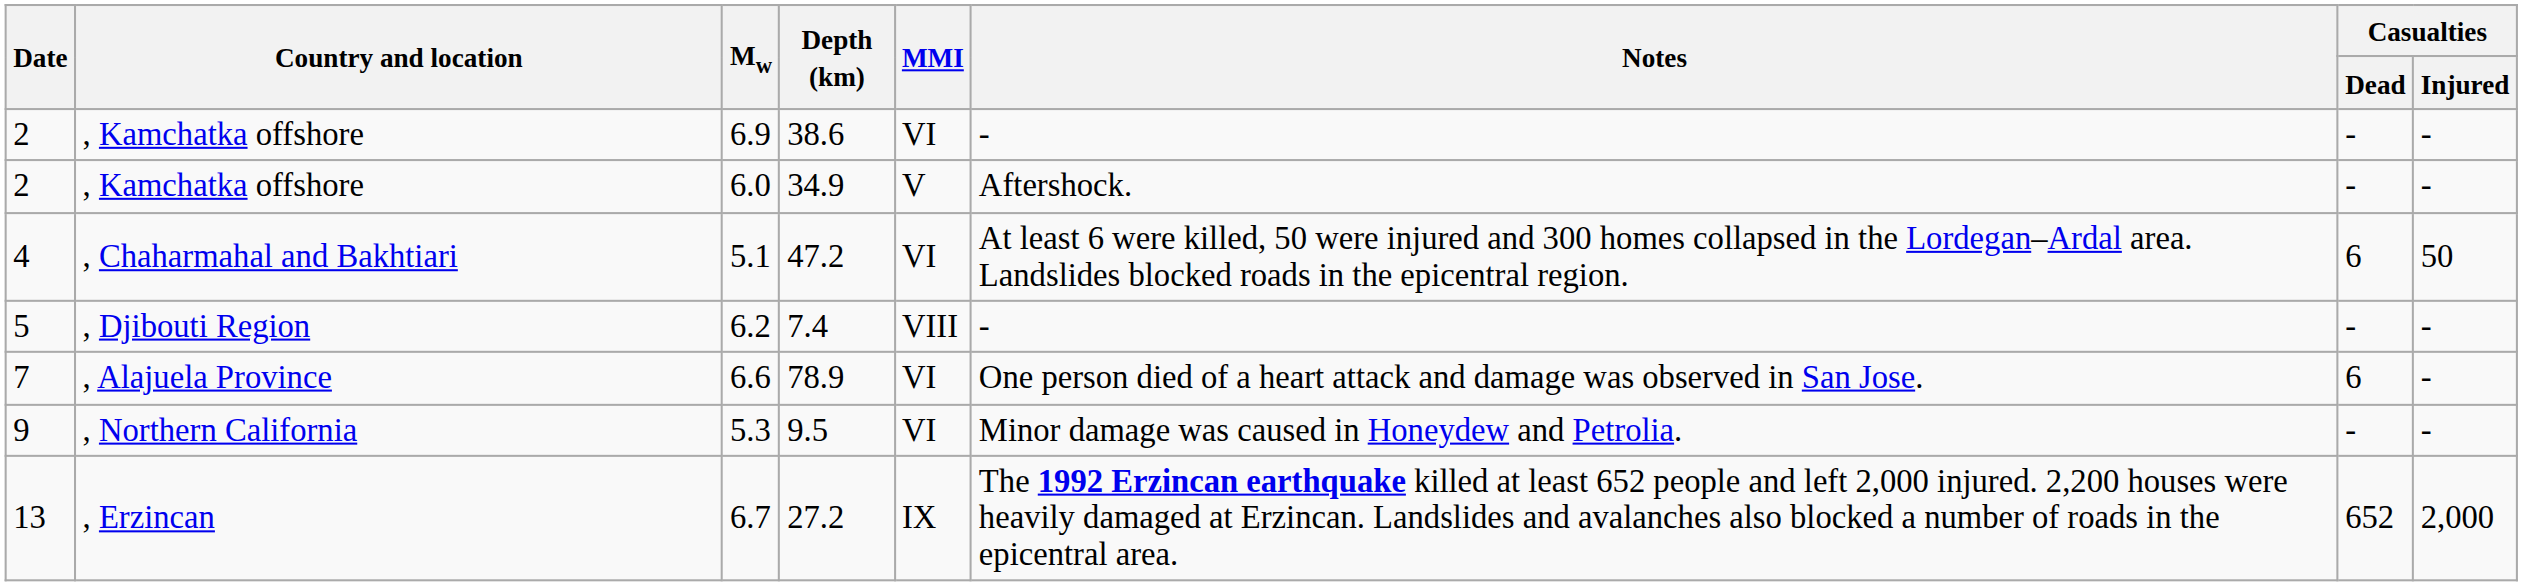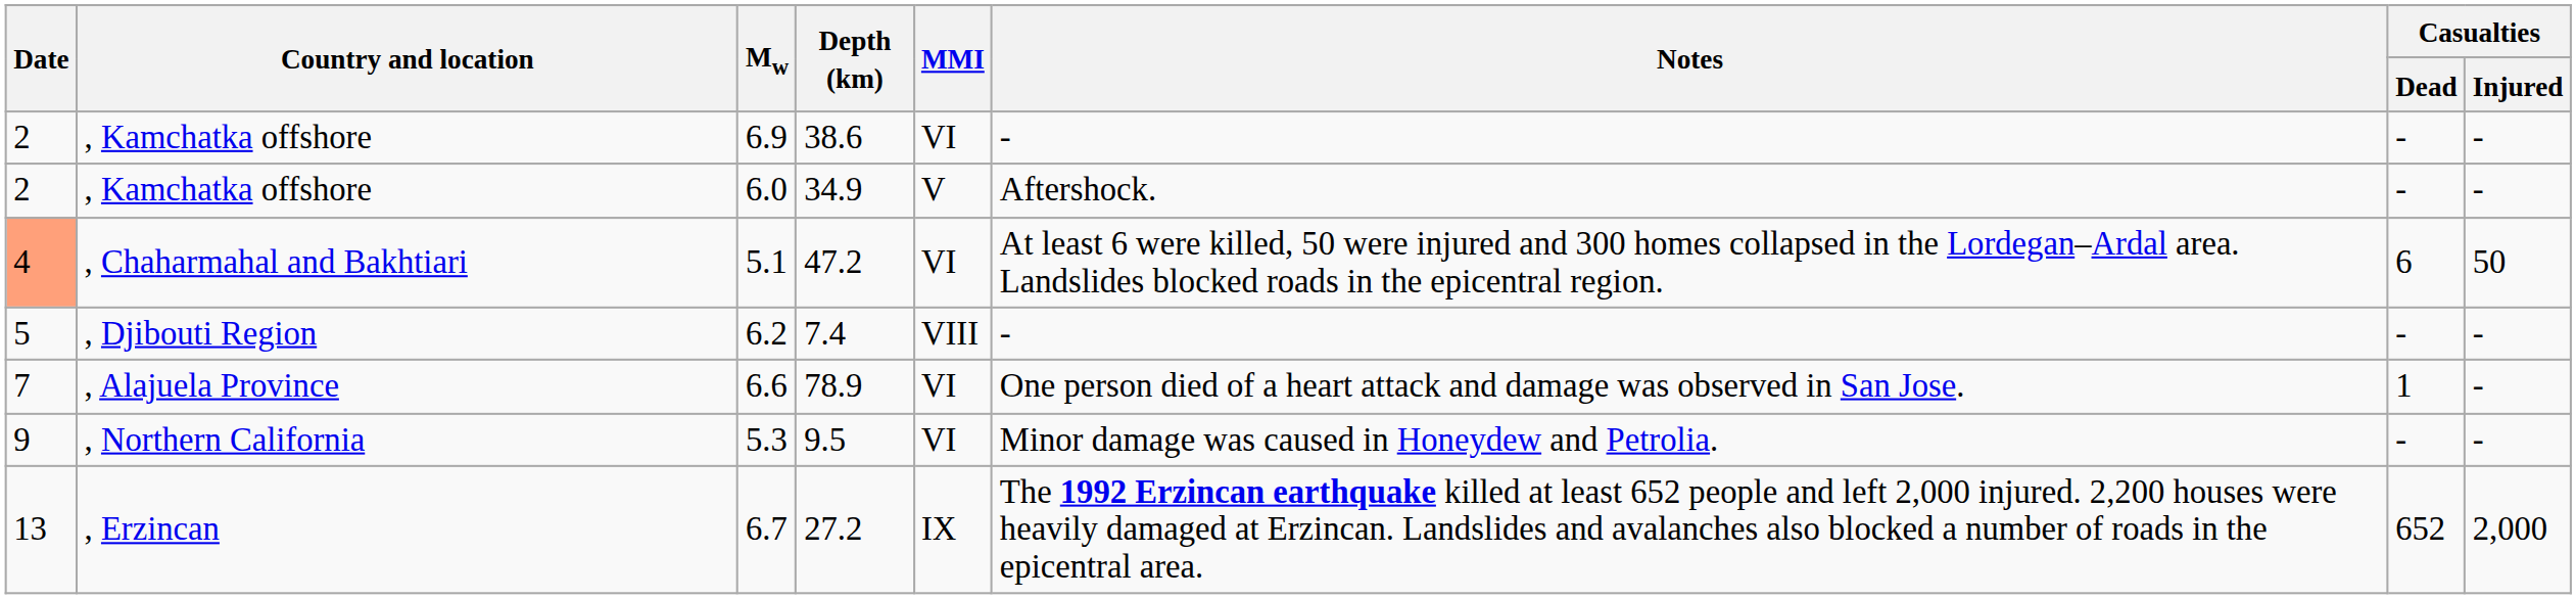5.1 | Date: no background -> lightsalmon background
6.6 | Casualties / Dead: 6 -> 1
